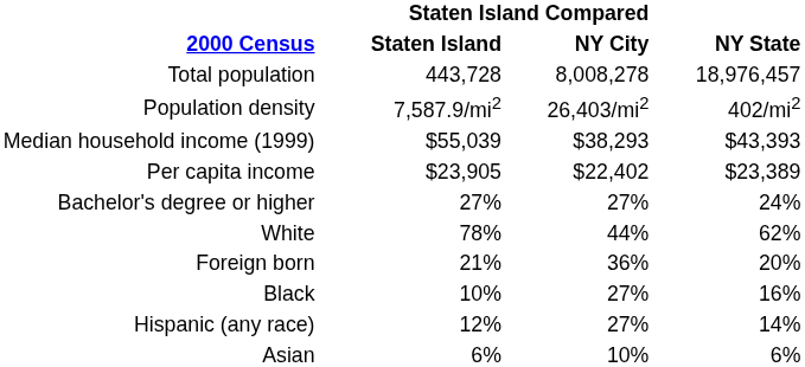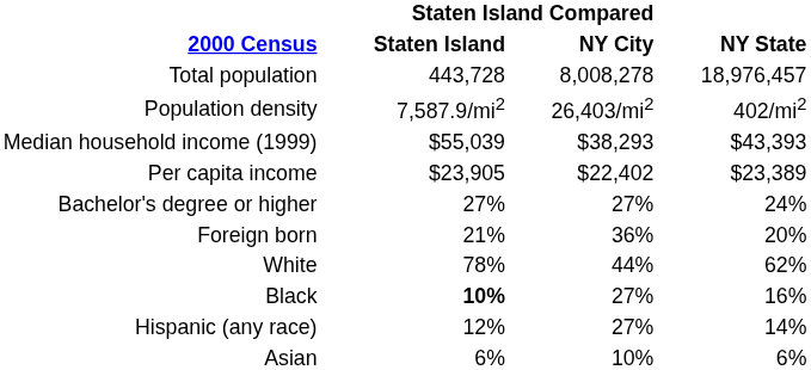rows swapped: Foreign born <-> White
Black | Staten Island Compared / Staten Island: normal -> bold
